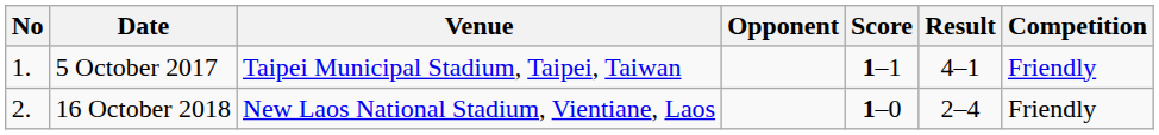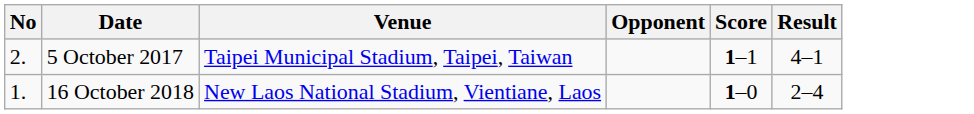- column: Competition | Friendly | Friendly
5 October 2017 | No: 1. -> 2.
16 October 2018 | No: 2. -> 1.
